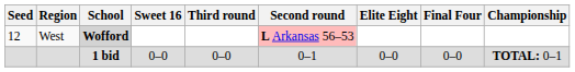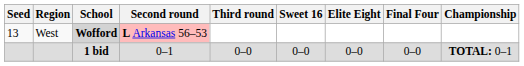columns swapped: Second round <-> Sweet 16
West | Seed: 12 -> 13
